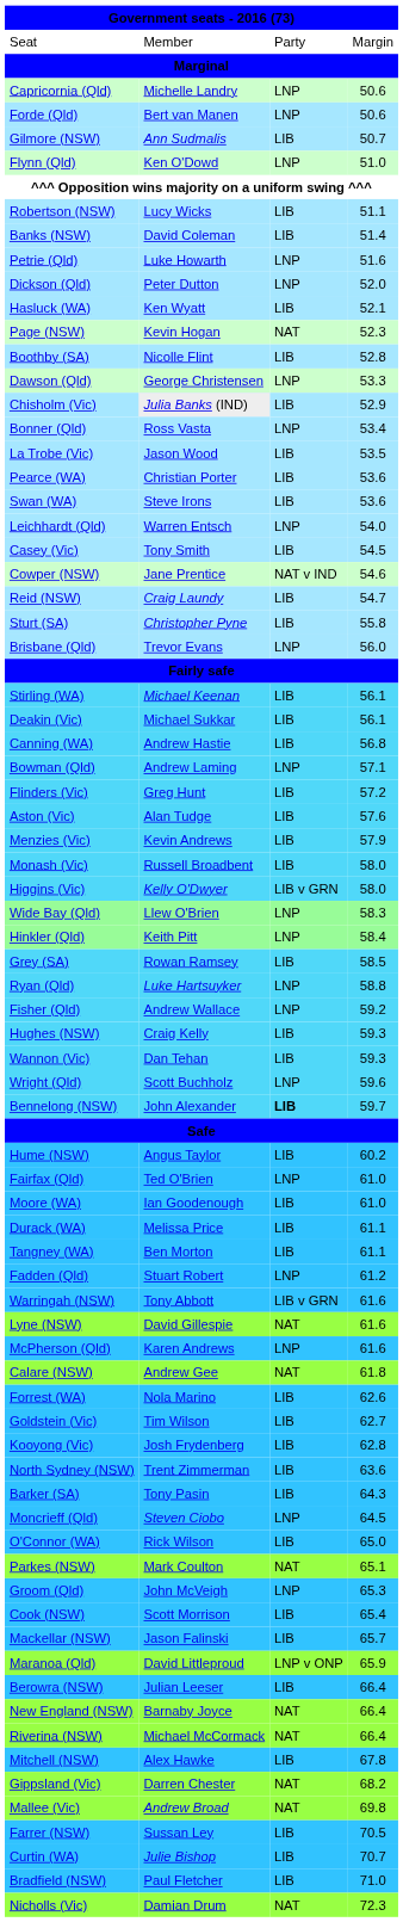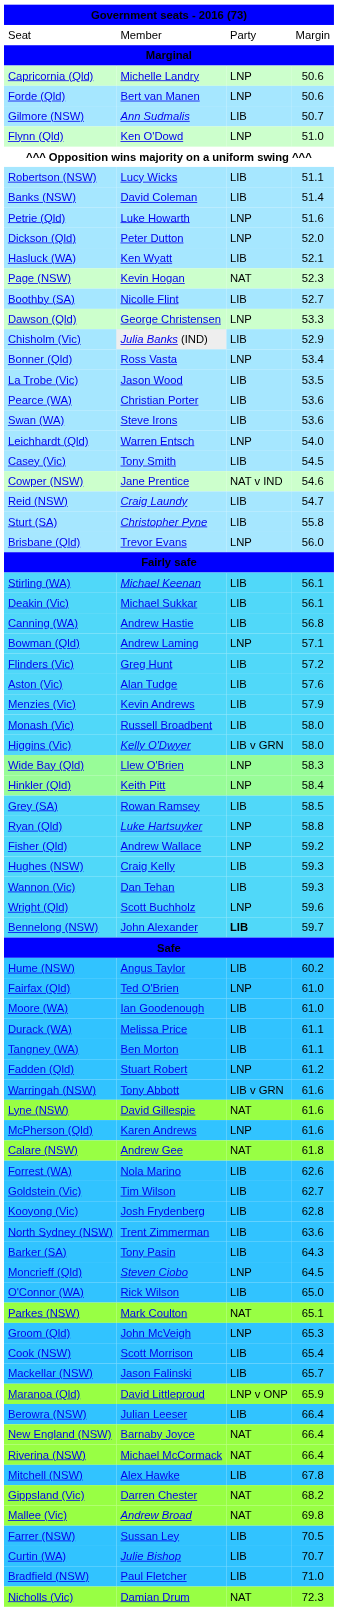Boothby (SA) | column 4: 52.8 -> 52.7
